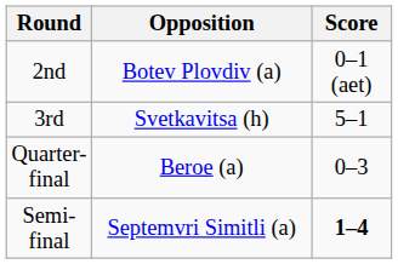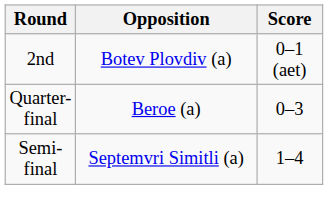- row: 3rd | Svetkavitsa (h) | 5–1
Semi-final | Score: bold -> normal
